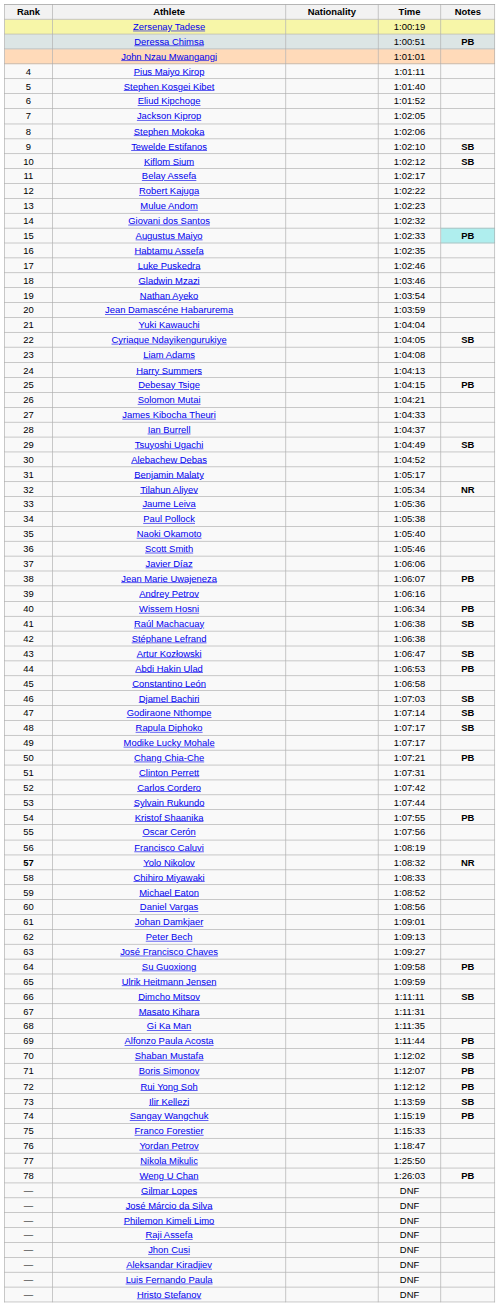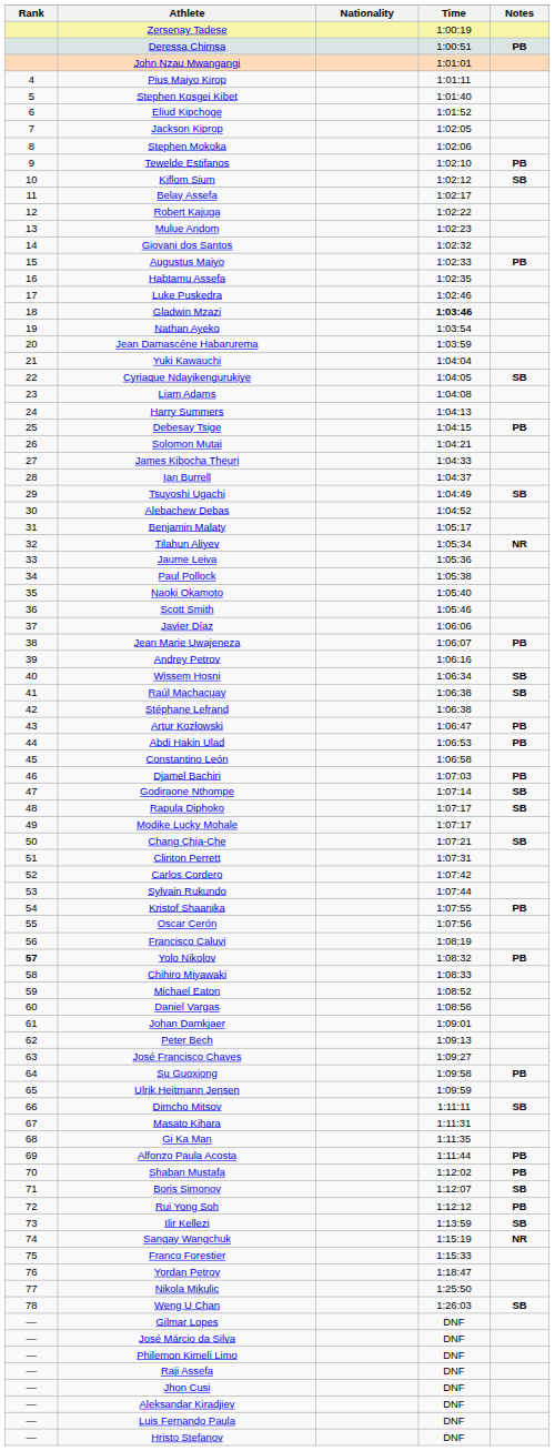Tewelde Estifanos | Notes: SB -> PB
Augustus Maiyo | Notes: paleturquoise background -> no background
Gladwin Mzazi | Time: normal -> bold
Wissem Hosni | Notes: PB -> SB
Artur Kozłowski | Notes: SB -> PB
Djamel Bachiri | Notes: SB -> PB
Chang Chia-Che | Notes: PB -> SB
Yolo Nikolov | Notes: NR -> PB
Shaban Mustafa | Notes: SB -> PB
Boris Simonov | Notes: PB -> SB
Sangay Wangchuk | Notes: PB -> NR
Weng U Chan | Notes: PB -> SB
